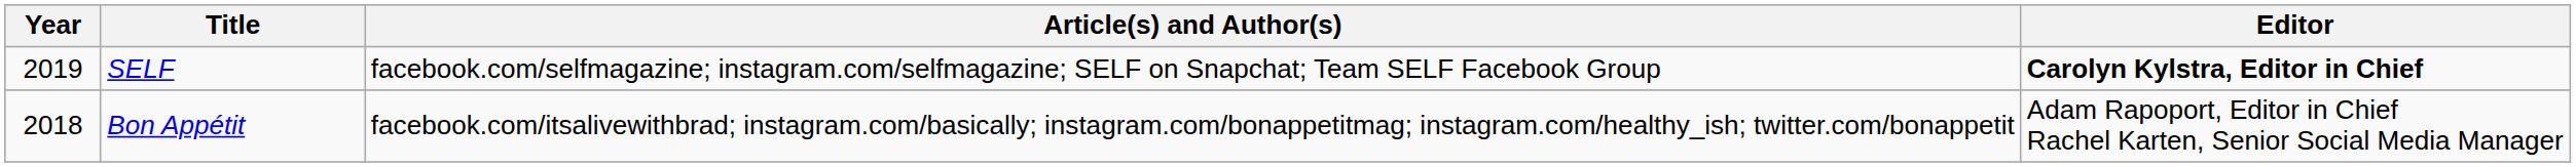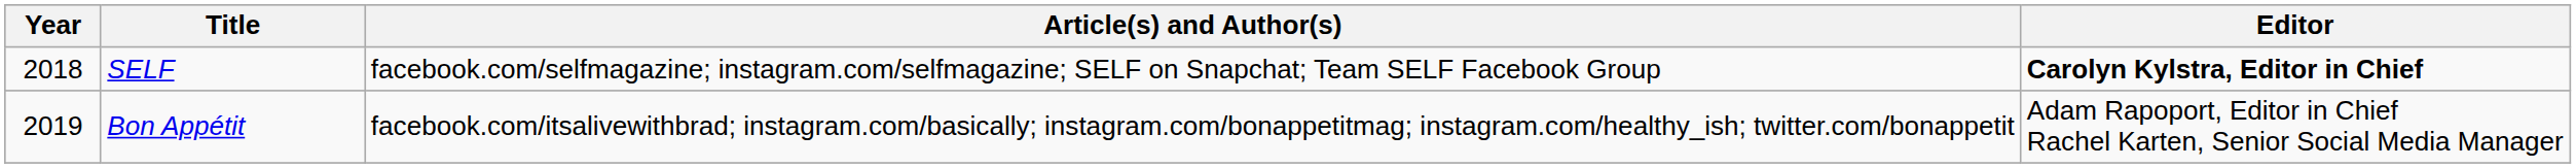SELF | Year: 2019 -> 2018
Bon Appétit | Year: 2018 -> 2019
